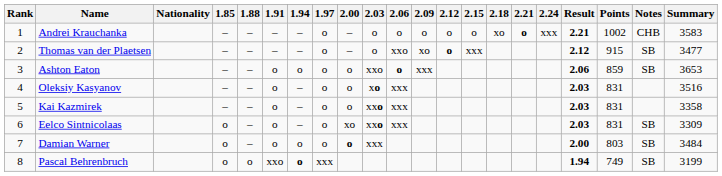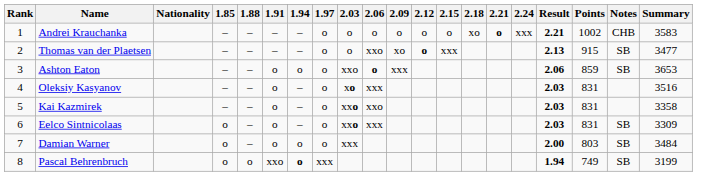- column: 2.00 | – | – | o | o | o | xo | o
Thomas van der Plaetsen | Result: 2.12 -> 2.13
Kai Kazmirek | 2.06: xxx -> xxo
